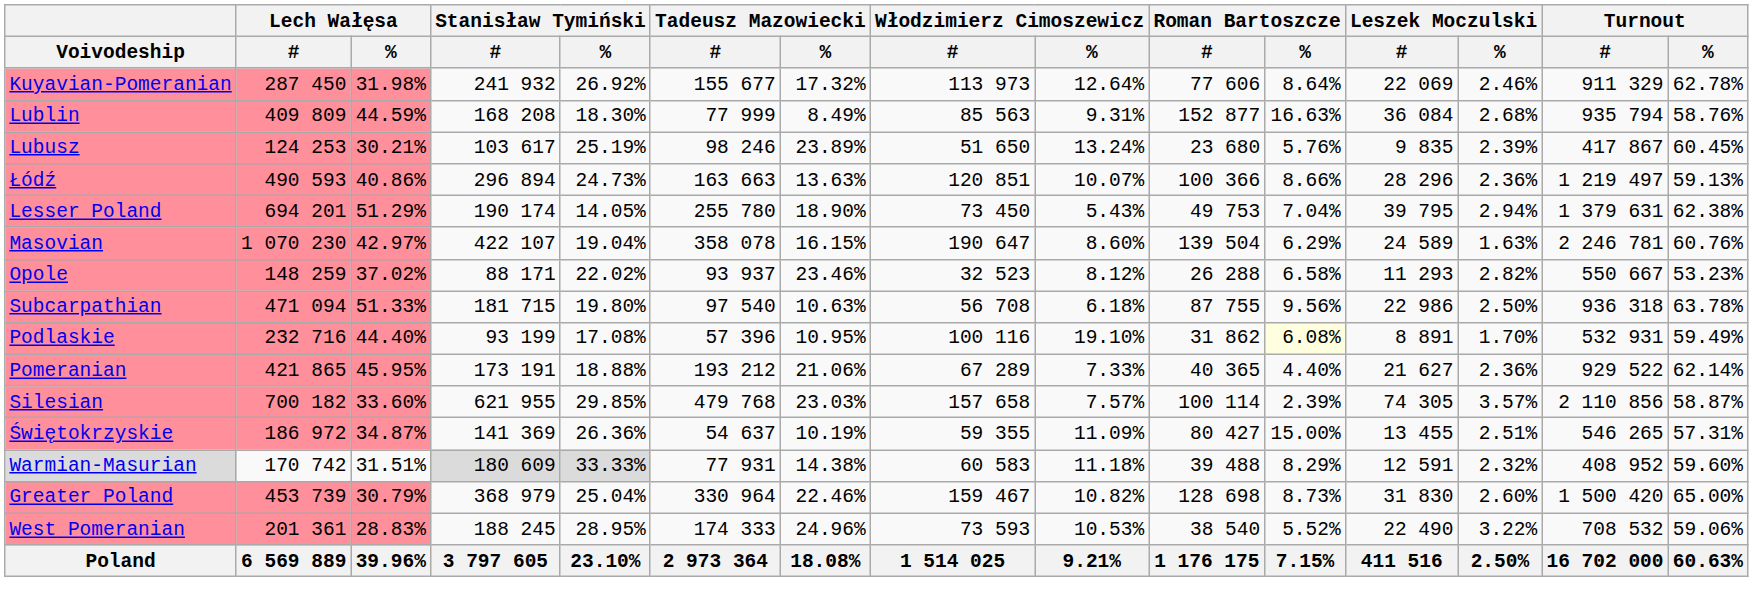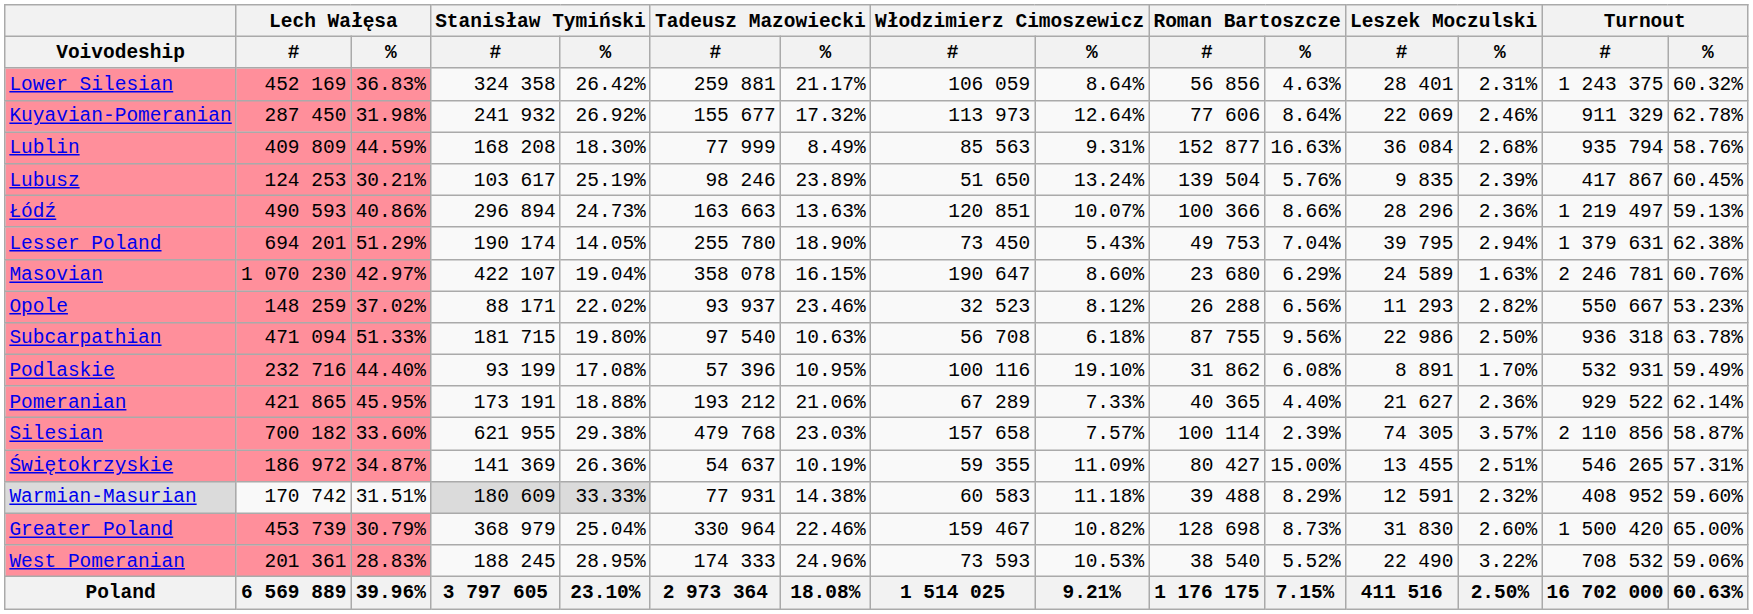+ row: Lower Silesian | 452 169 | 36.83% | 324 358 | 26.42% | 259 881 | 21.17% | 106 059 | 8.64% | 56 856 | 4.63% | 28 401 | 2.31% | 1 243 375 | 60.32%
Lubusz | Roman Bartoszcze / #: 23 680 -> 139 504
Masovian | Roman Bartoszcze / #: 139 504 -> 23 680
Opole | Roman Bartoszcze / %: 6.58% -> 6.56%
Podlaskie | Roman Bartoszcze / %: lightyellow background -> no background
Silesian | Stanisław Tymiński / %: 29.85% -> 29.38%
